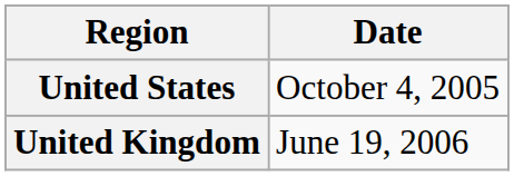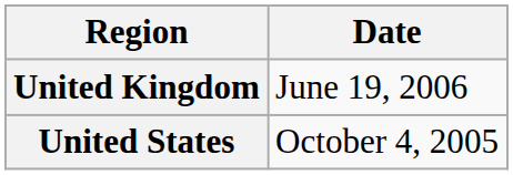rows swapped: United States <-> United Kingdom
